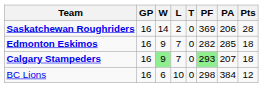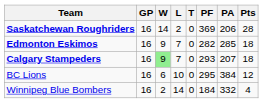Calgary Stampeders | PF: lightgreen background -> no background
BC Lions | PF: 298 -> 295
+ row: Winnipeg Blue Bombers | 16 | 2 | 14 | 0 | 184 | 332 | 4
